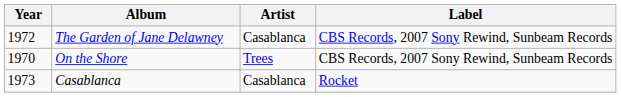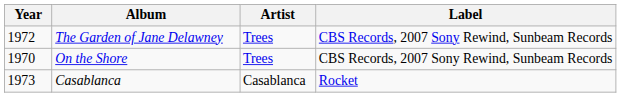The Garden of Jane Delawney | Artist: Casablanca -> Trees
